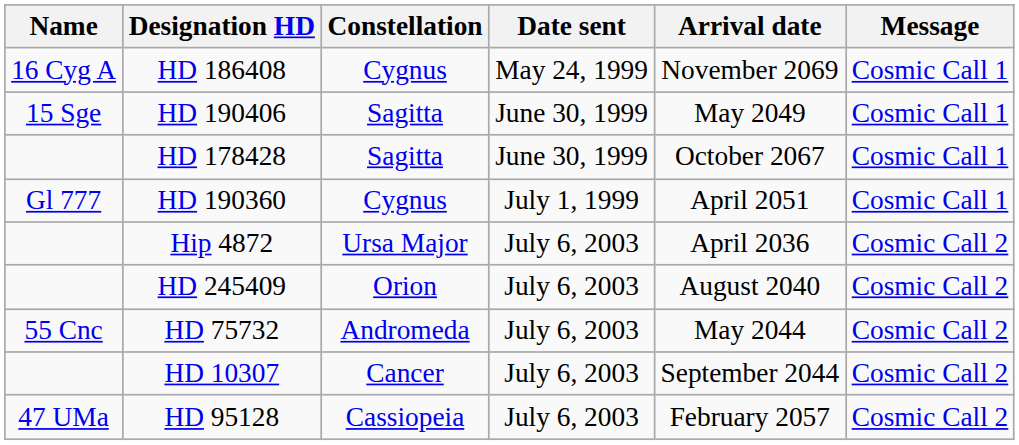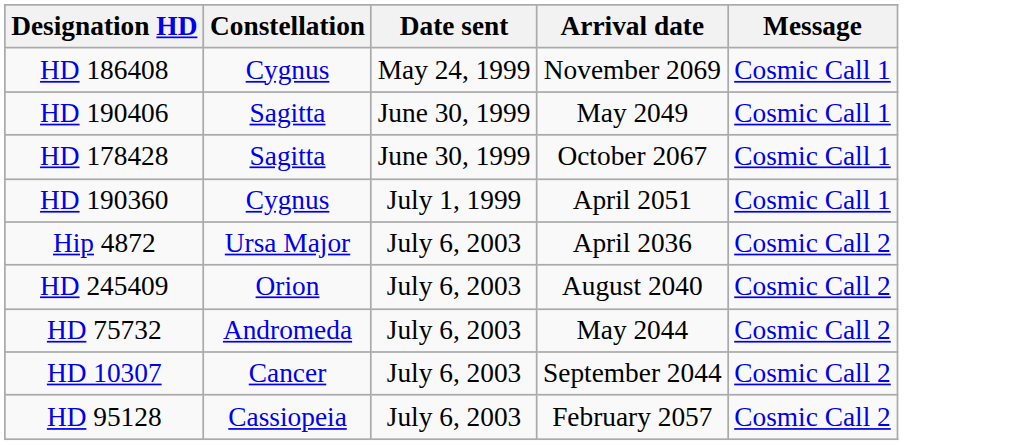- column: Name | 16 Cyg A | 15 Sge | Gl 777 | 55 Cnc | 47 UMa
